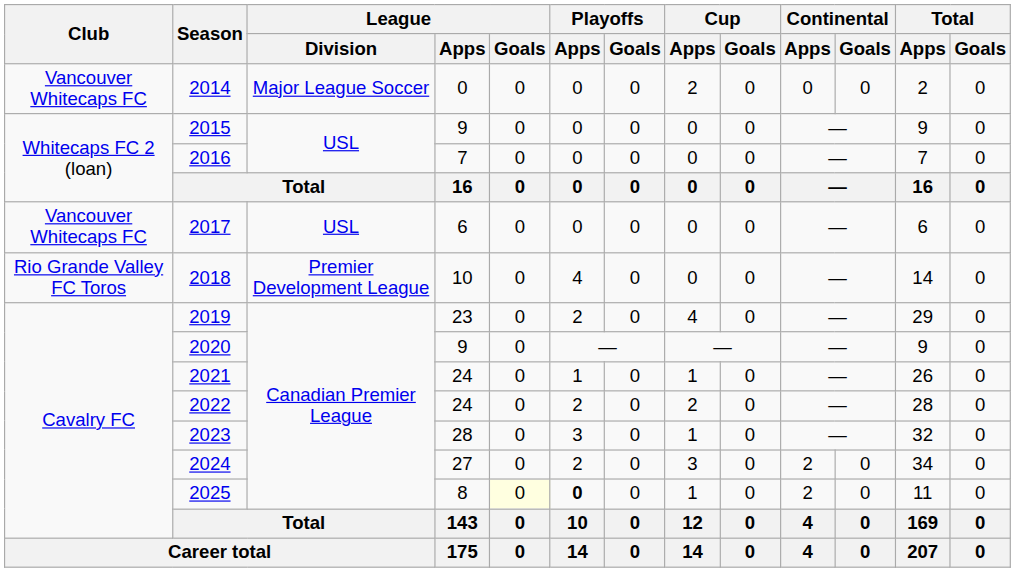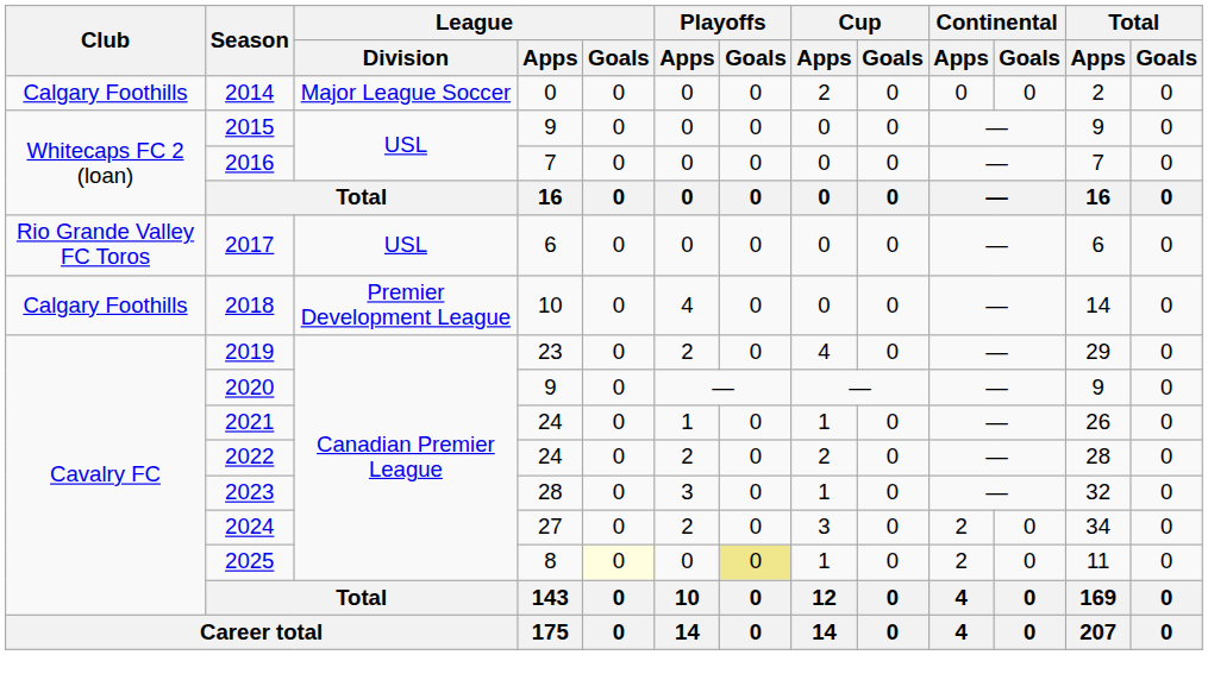2014 | Club: Vancouver Whitecaps FC -> Calgary Foothills
2017 | Club: Vancouver Whitecaps FC -> Rio Grande Valley FC Toros
2018 | Club: Rio Grande Valley FC Toros -> Calgary Foothills
2025 | Playoffs / Apps: bold -> normal
2025 | Playoffs / Goals: no background -> khaki background
